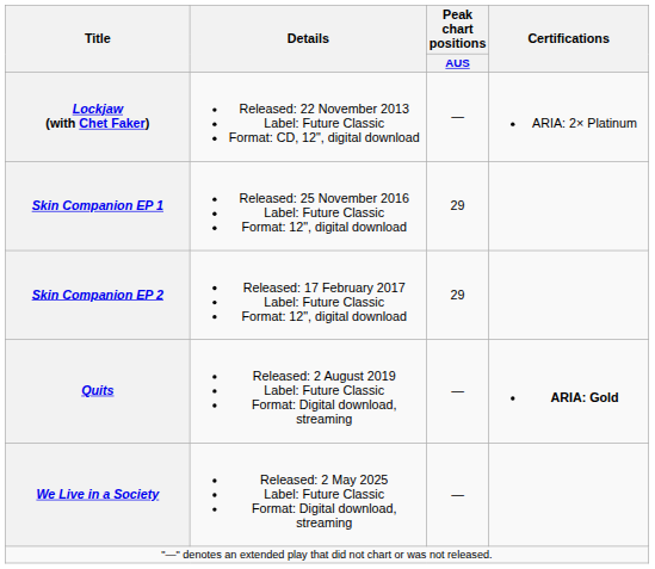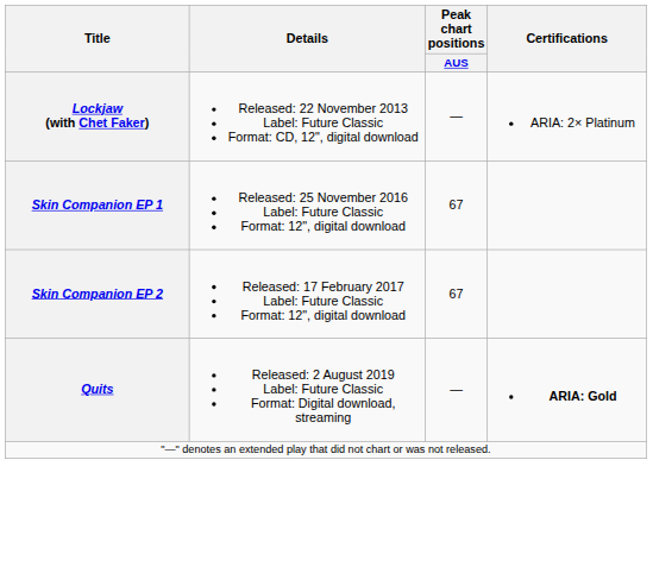Skin Companion EP 1 | Peak chart positions / AUS: 29 -> 67
Skin Companion EP 2 | Peak chart positions / AUS: 29 -> 67
- row: We Live in a Society | Released: 2 May 2025 Label: Future Classic Format: Digital download, streaming | —
